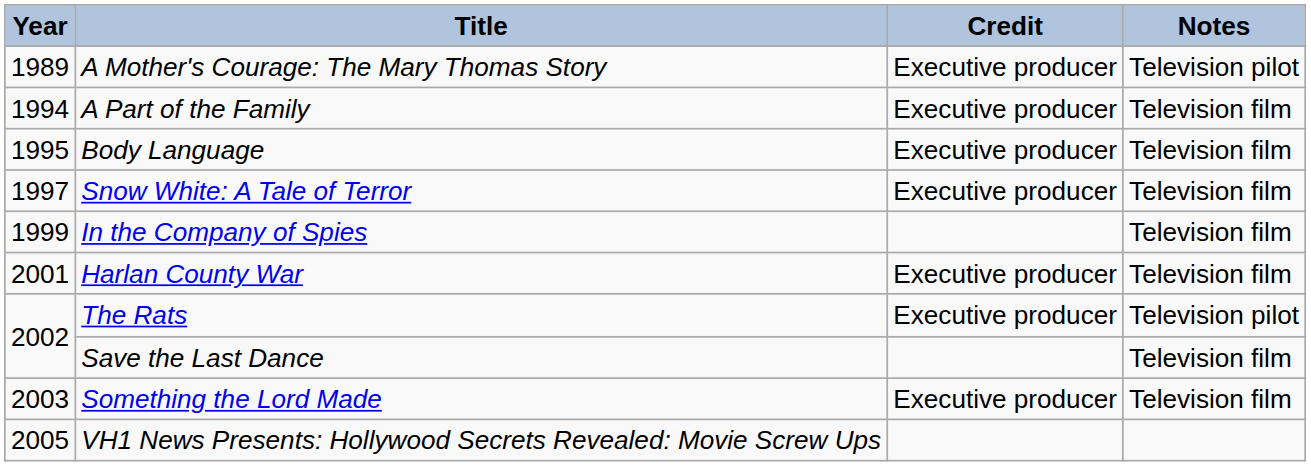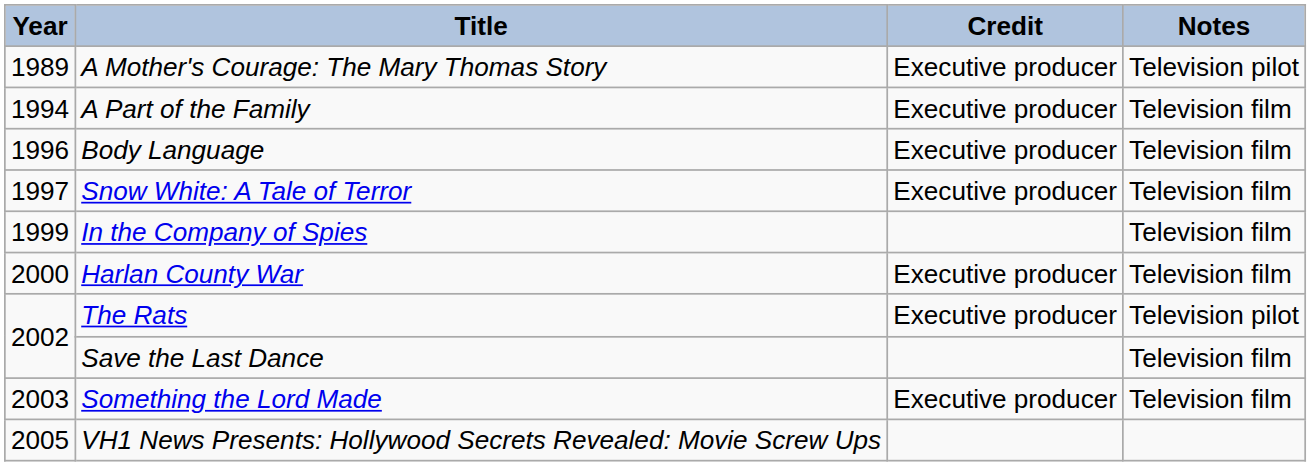Body Language | Year: 1995 -> 1996
Harlan County War | Year: 2001 -> 2000
